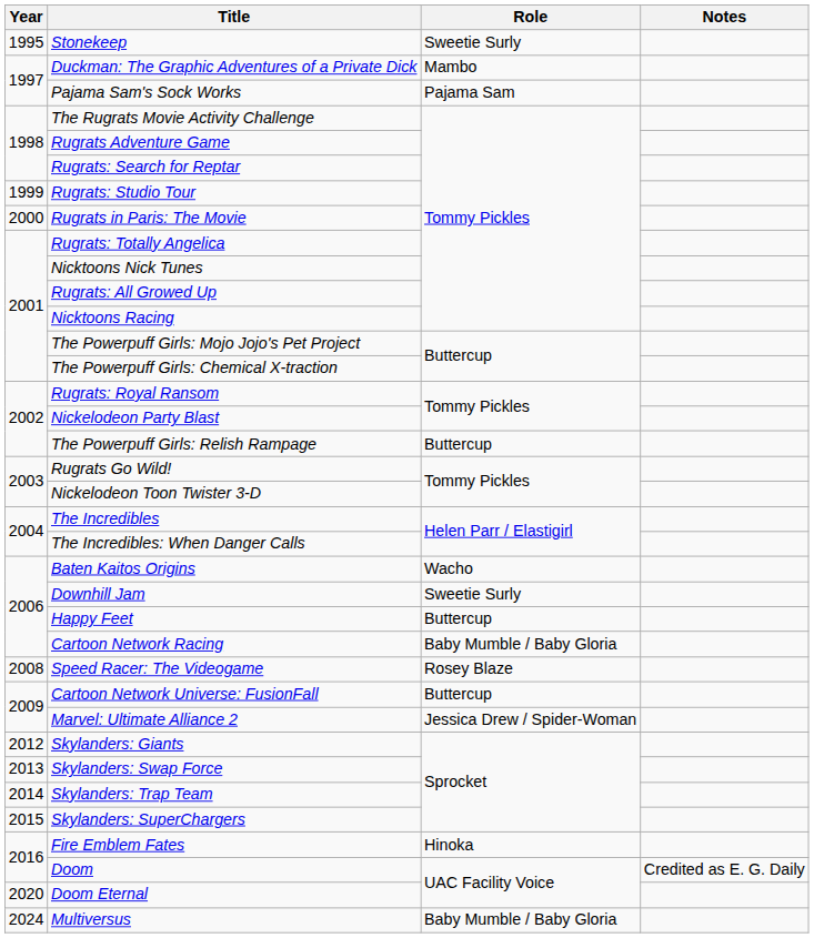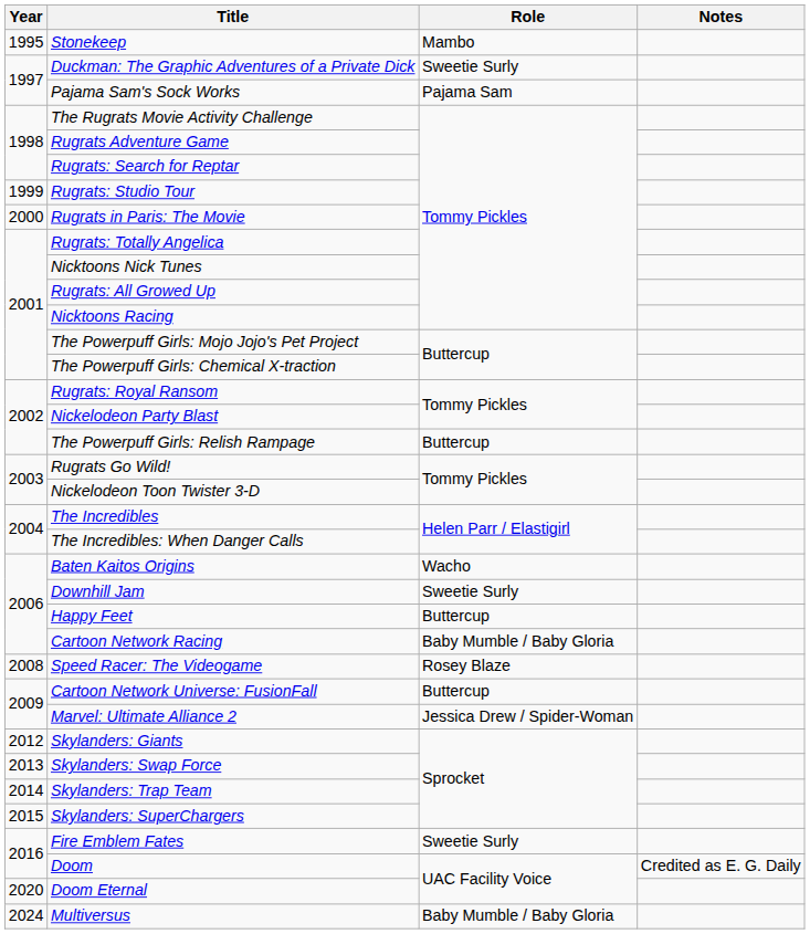Stonekeep | Role: Sweetie Surly -> Mambo
Duckman: The Graphic Adventures of a Private Dick | Role: Mambo -> Sweetie Surly
Fire Emblem Fates | Role: Hinoka -> Sweetie Surly
